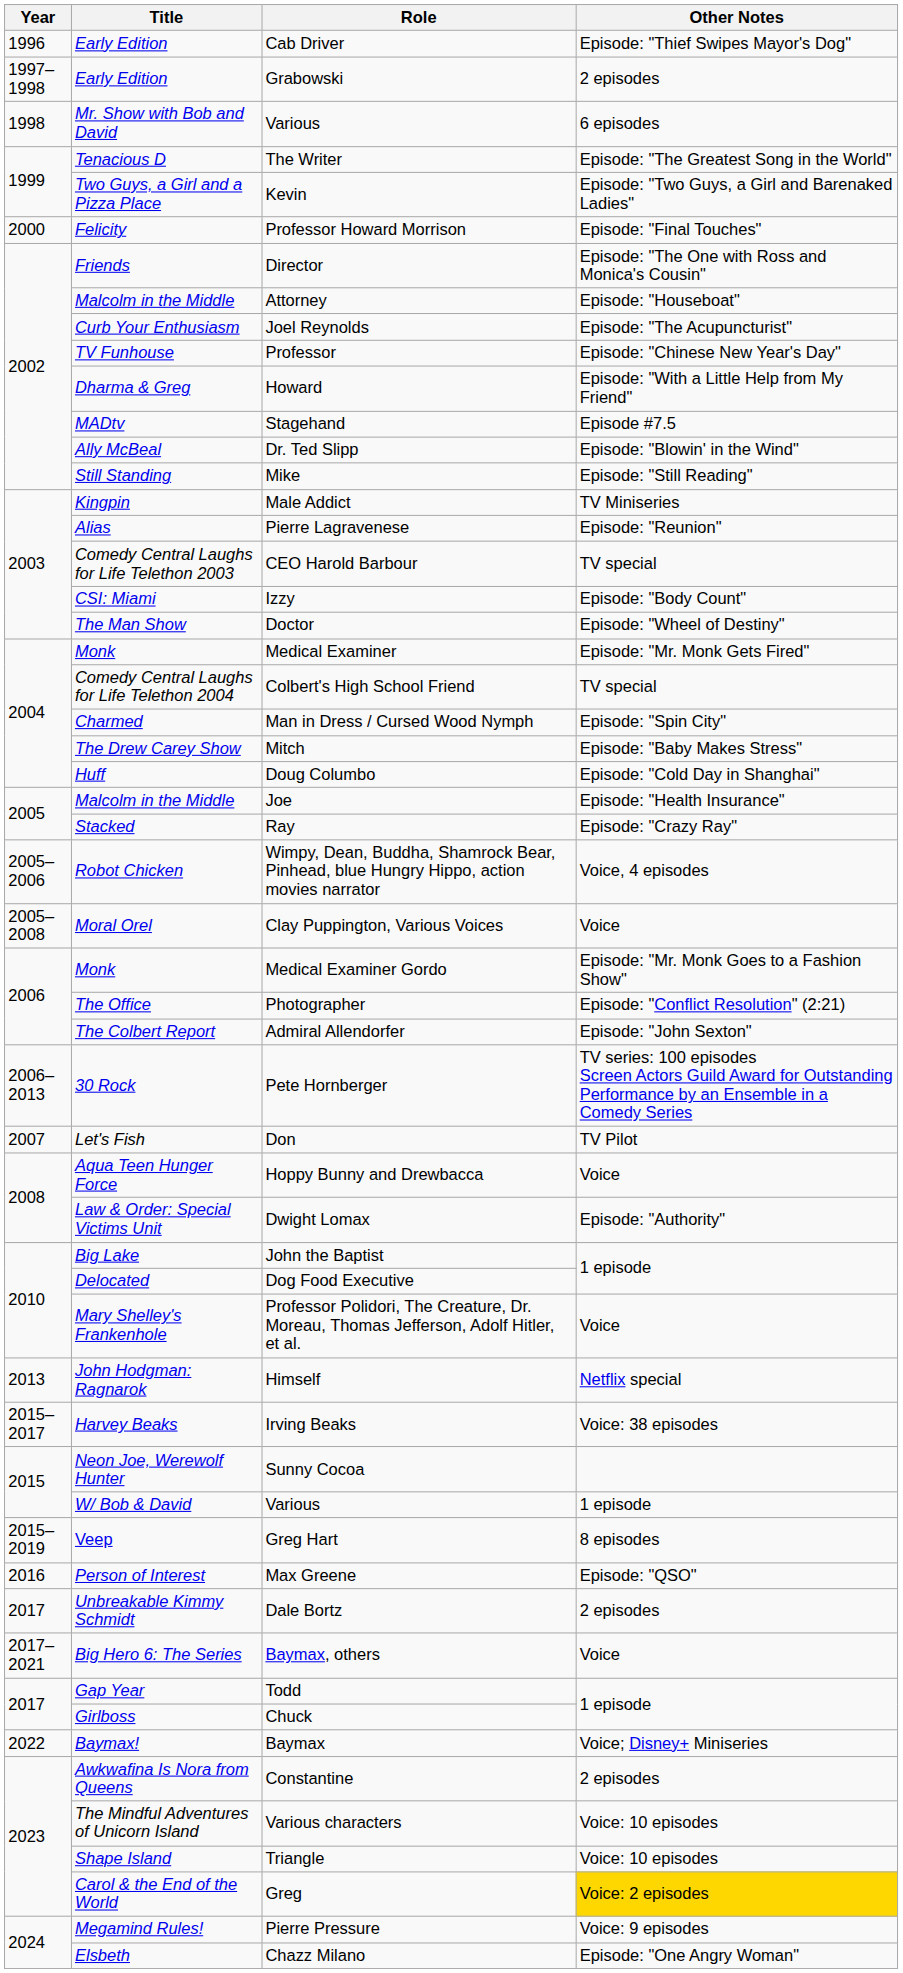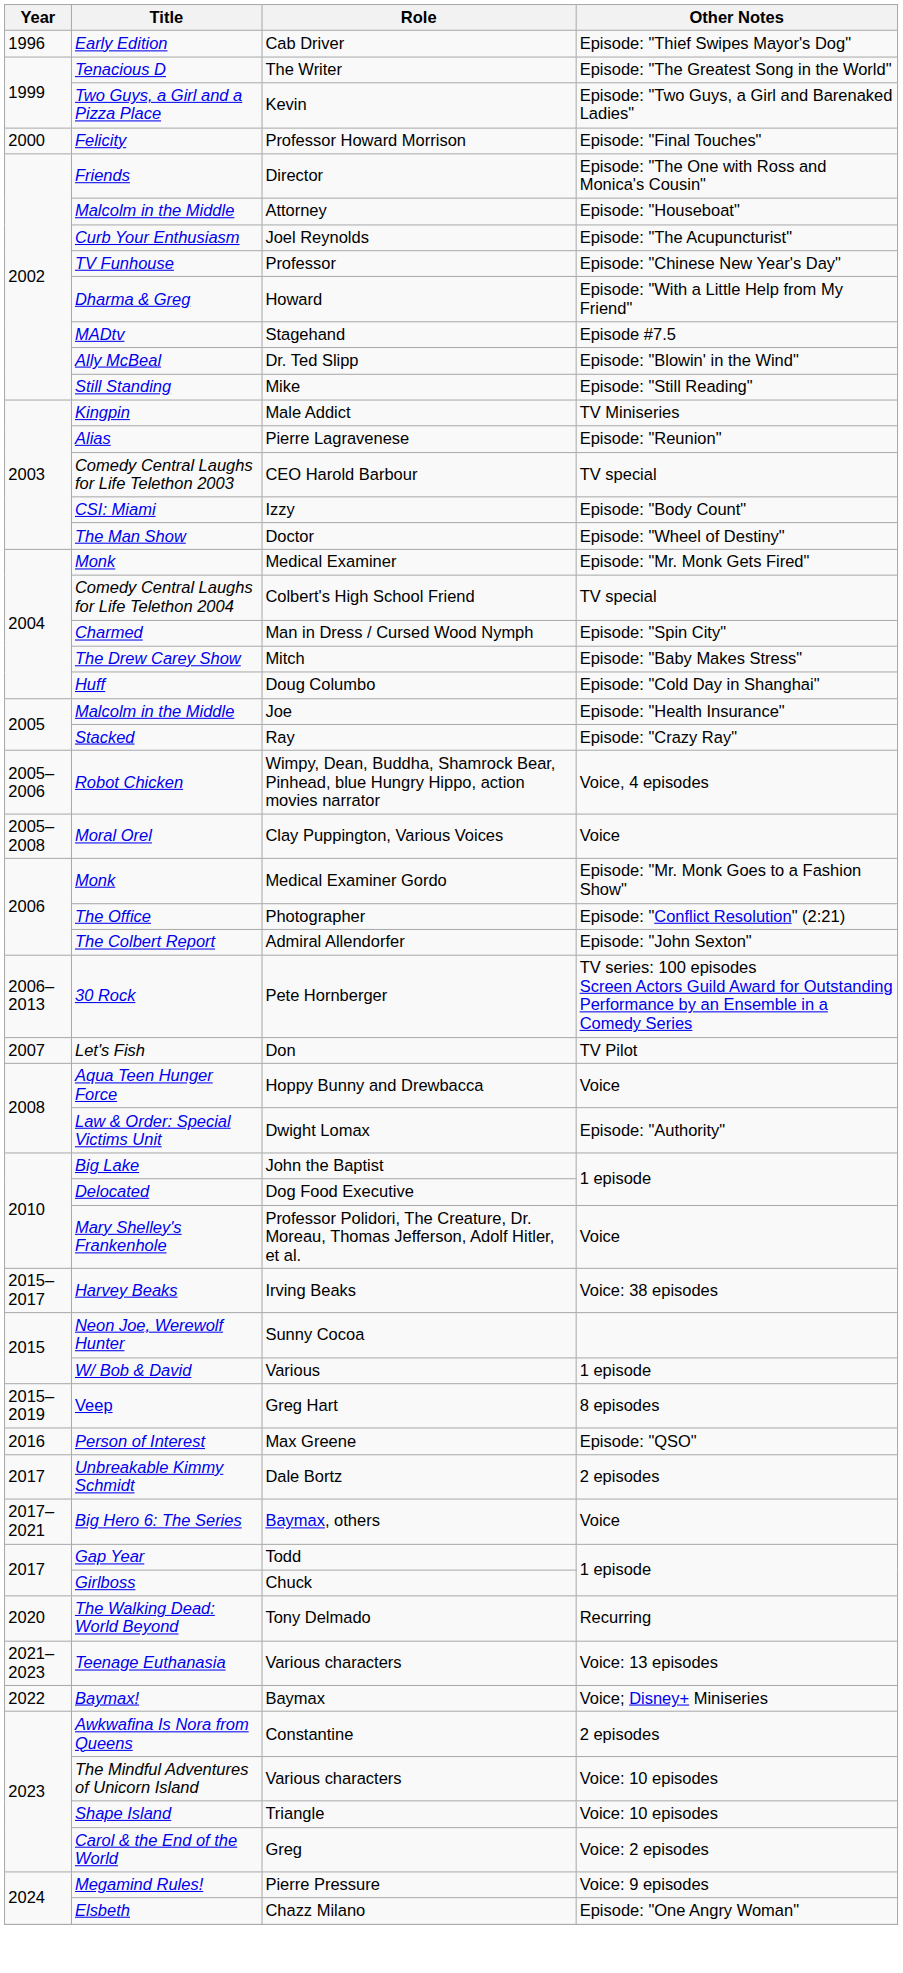- row: 1997–1998 | Early Edition | Grabowski | 2 episodes
- row: 1998 | Mr. Show with Bob and David | Various | 6 episodes
- row: 2013 | John Hodgman: Ragnarok | Himself | Netflix special
+ row: 2020 | The Walking Dead: World Beyond | Tony Delmado | Recurring
+ row: 2021–2023 | Teenage Euthanasia | Various characters | Voice: 13 episodes
Greg | Other Notes: gold background -> no background
